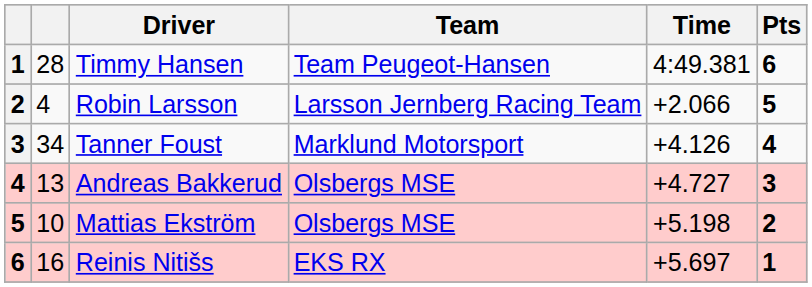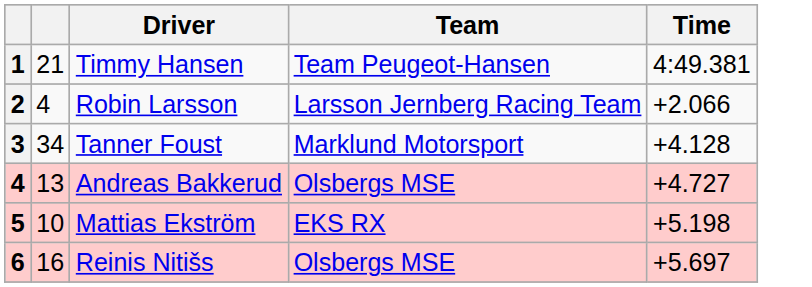- column: Pts | 6 | 5 | 4 | 3 | 2 | 1
Timmy Hansen | column 2: 28 -> 21
Tanner Foust | Time: +4.126 -> +4.128
Mattias Ekström | Team: Olsbergs MSE -> EKS RX
Reinis Nitišs | Team: EKS RX -> Olsbergs MSE
